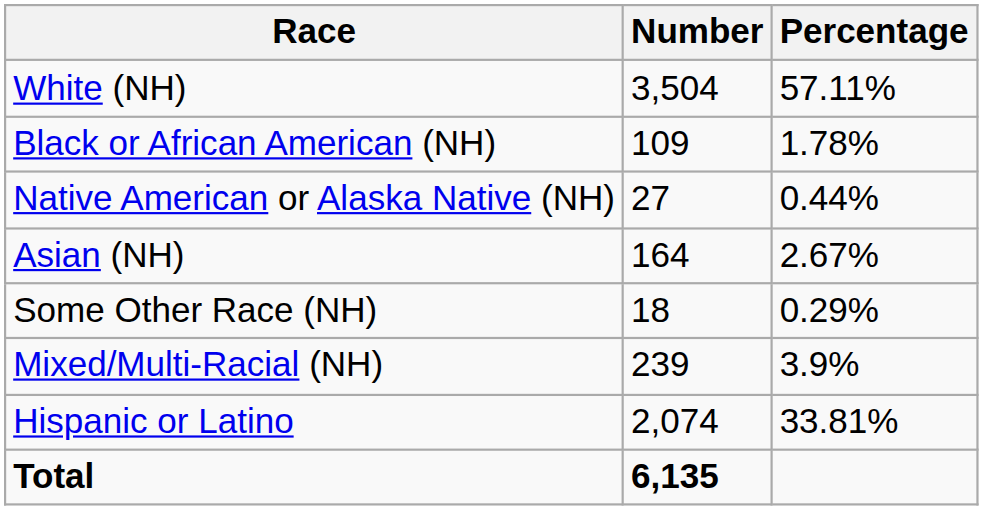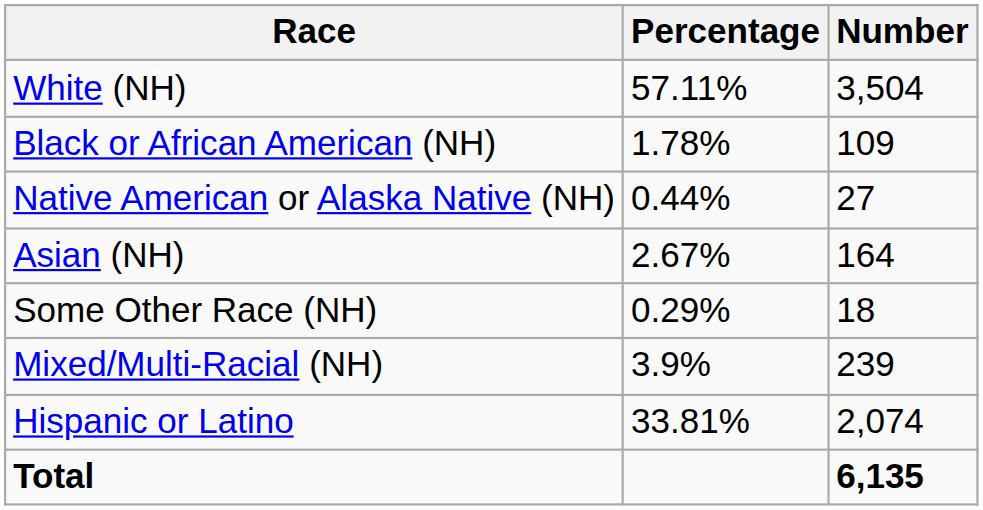columns swapped: Number <-> Percentage
